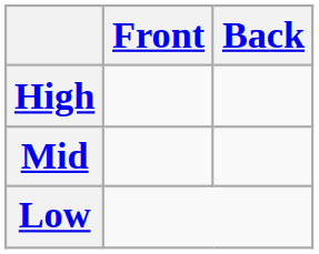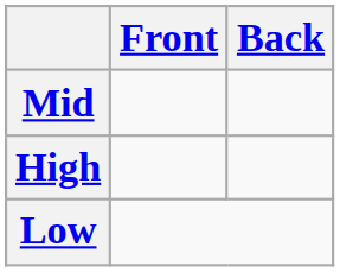rows swapped: High <-> Mid
